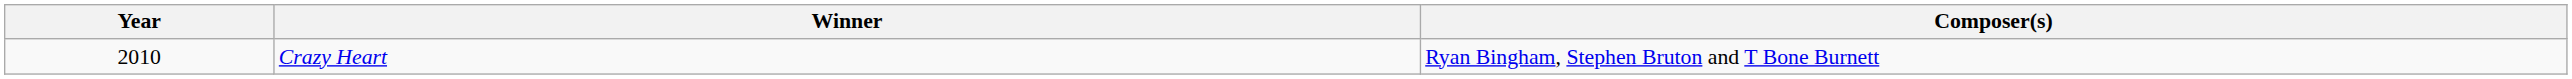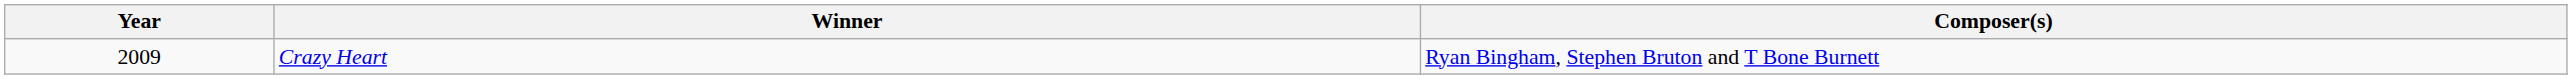Crazy Heart | Year: 2010 -> 2009
